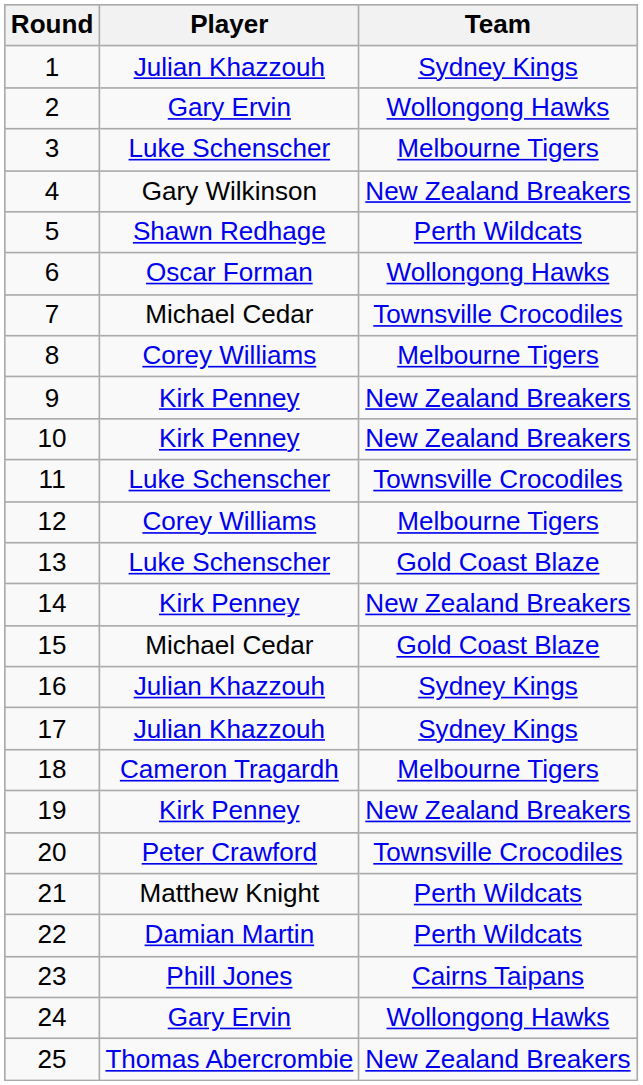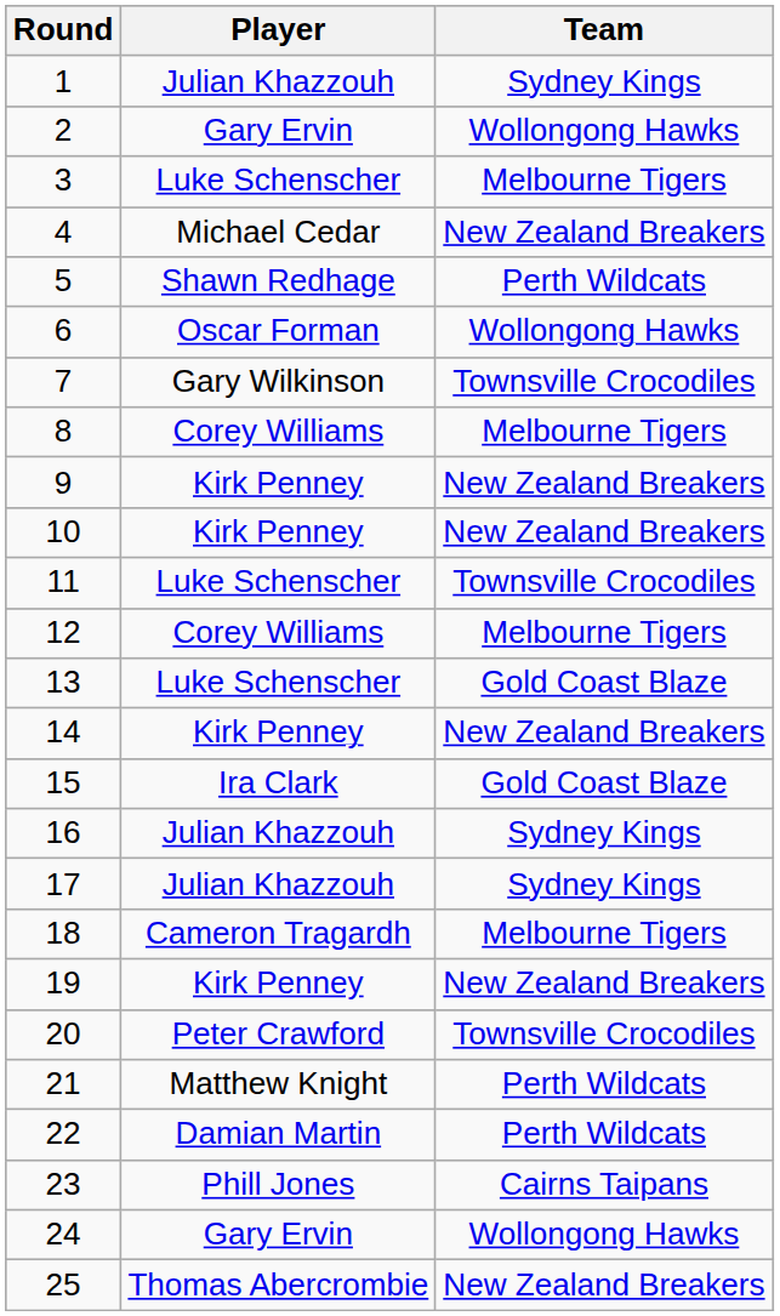4 | Player: Gary Wilkinson -> Michael Cedar
7 | Player: Michael Cedar -> Gary Wilkinson
15 | Player: Michael Cedar -> Ira Clark
